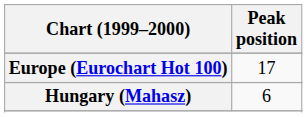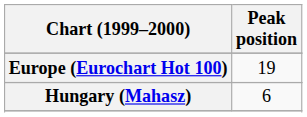Europe (Eurochart Hot 100) | Peak position: 17 -> 19
